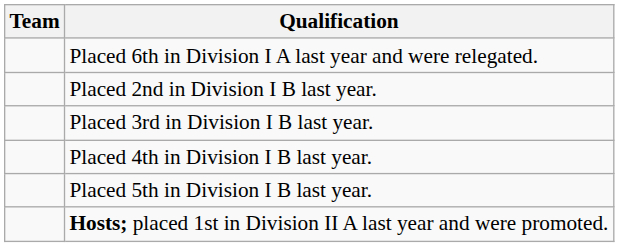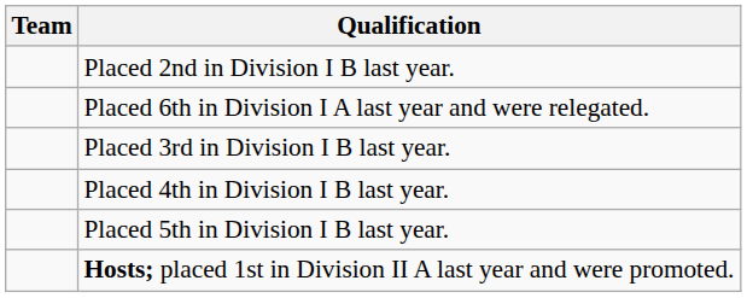rows swapped: Placed 6th in Division I A last year and were relegated. <-> Placed 2nd in Division I B last year.
